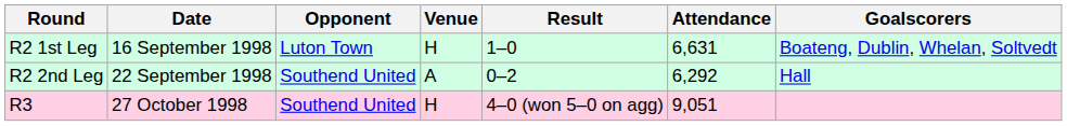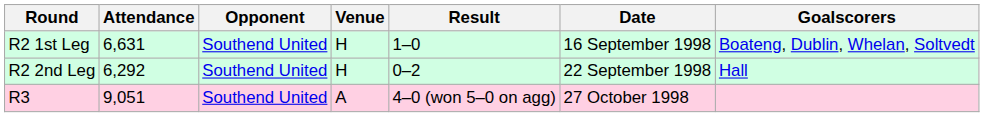columns swapped: Date <-> Attendance
R2 1st Leg | Opponent: Luton Town -> Southend United
R2 2nd Leg | Venue: A -> H
R3 | Venue: H -> A
